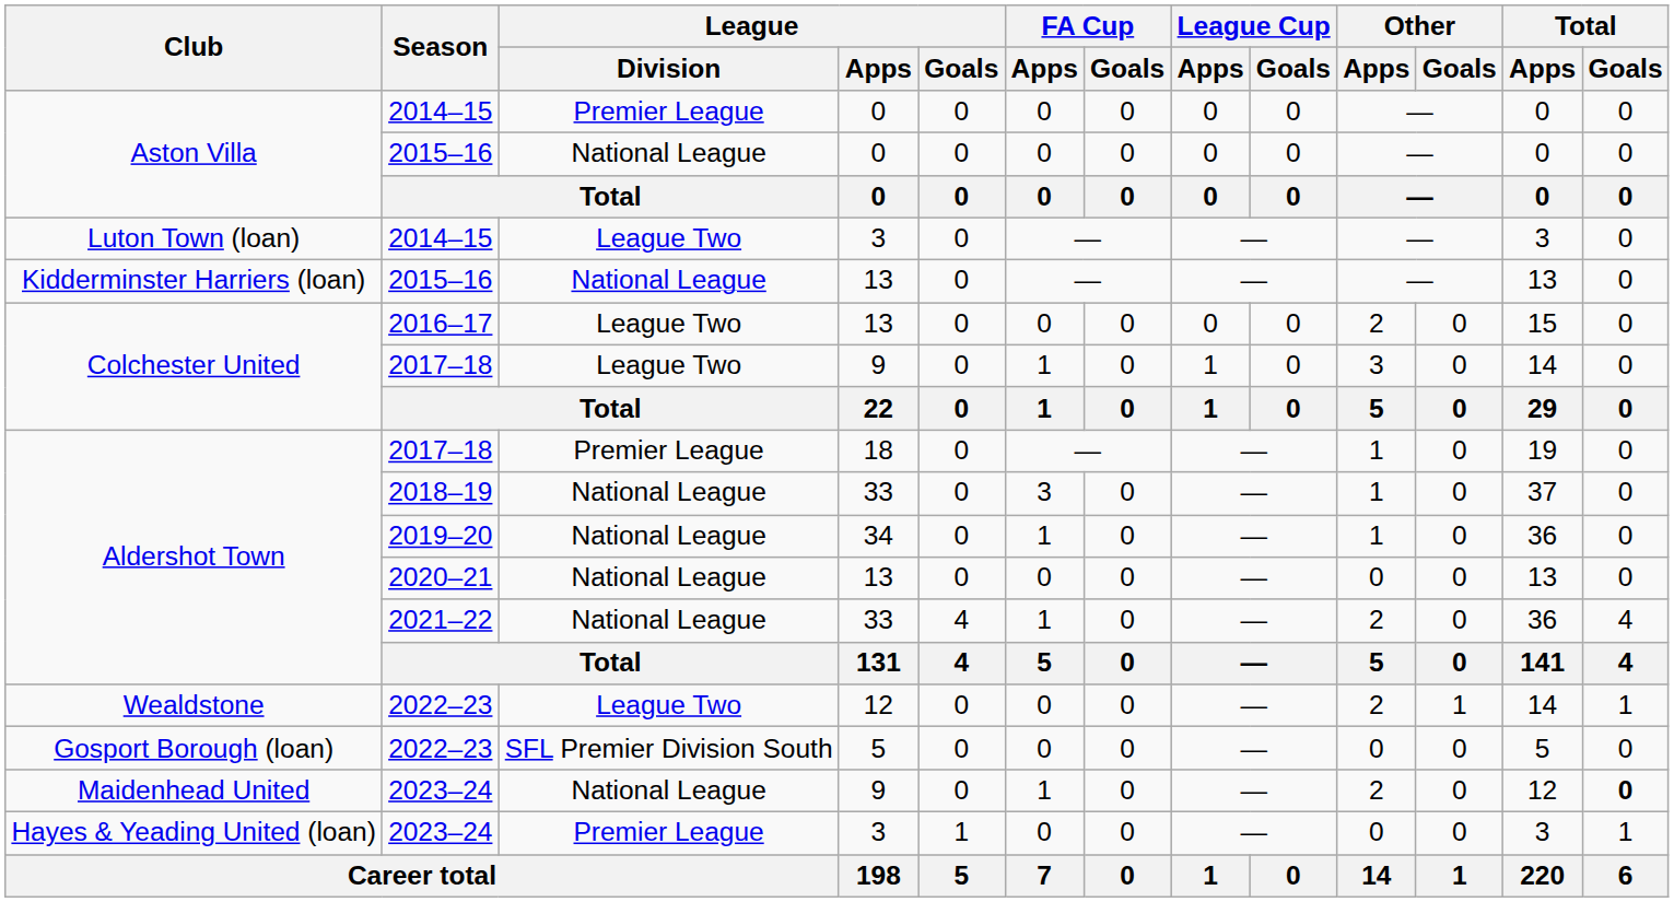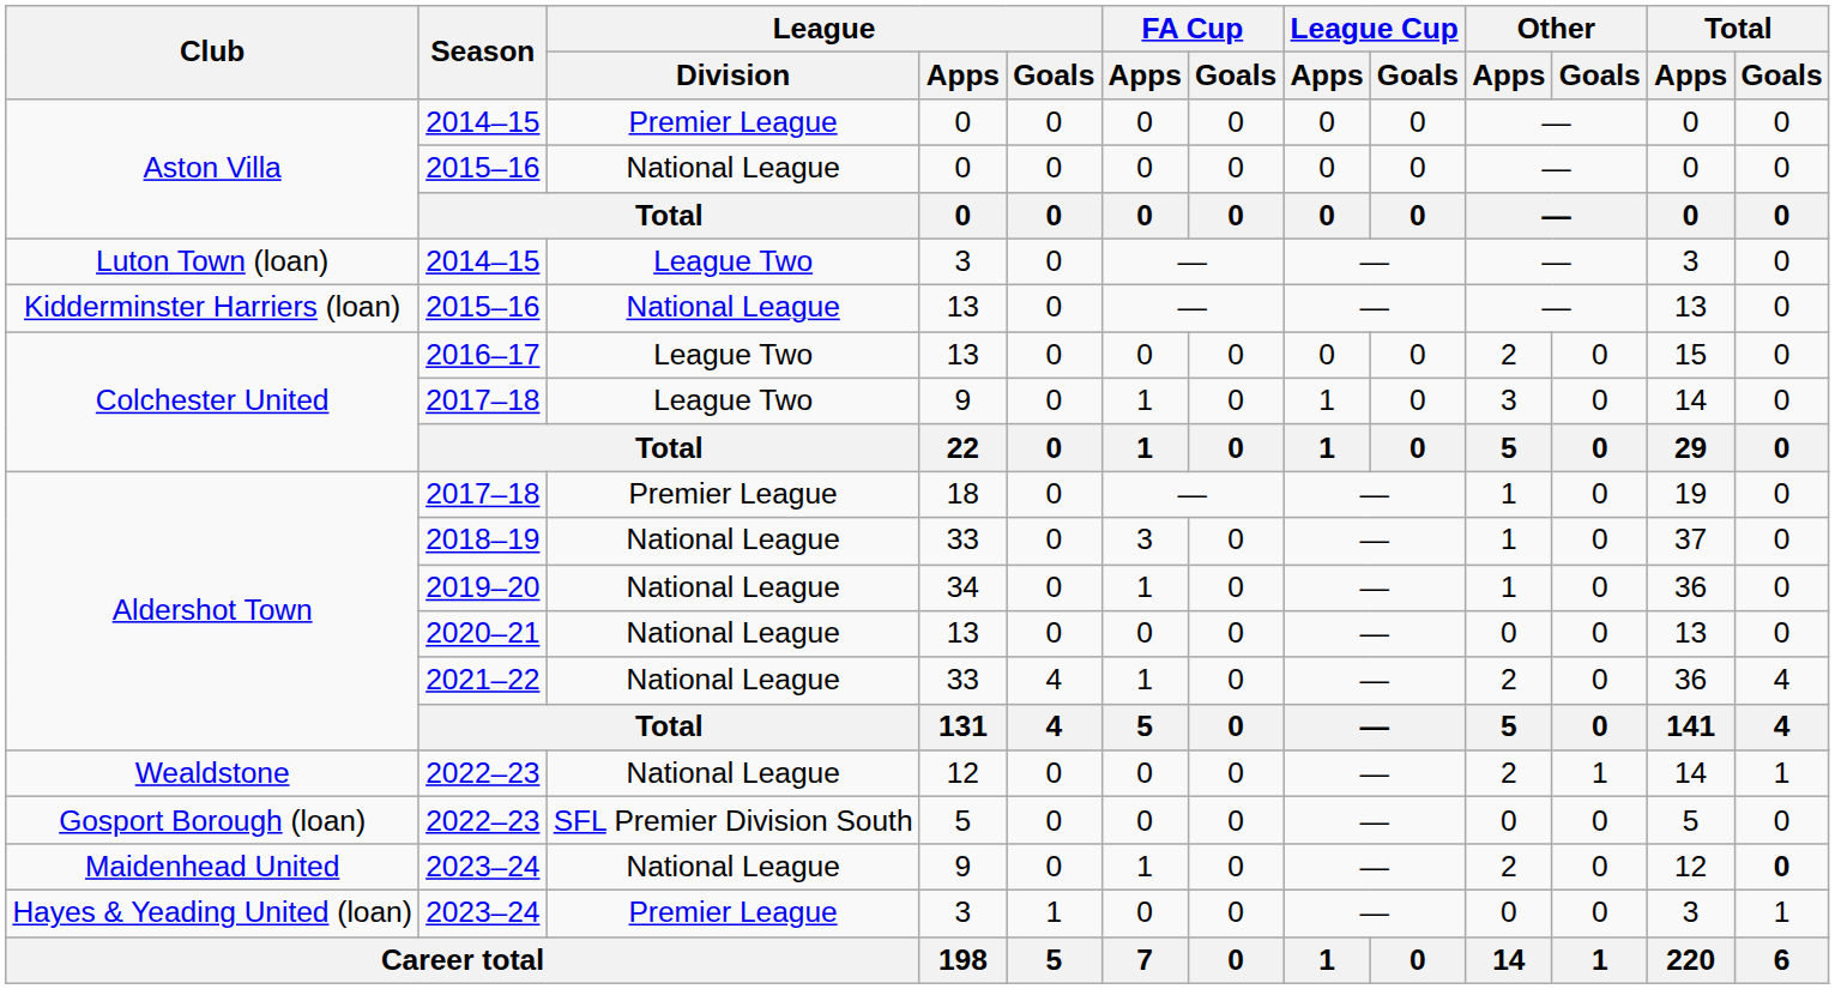Wealdstone / 2022–23 | League / Division: League Two -> National League
